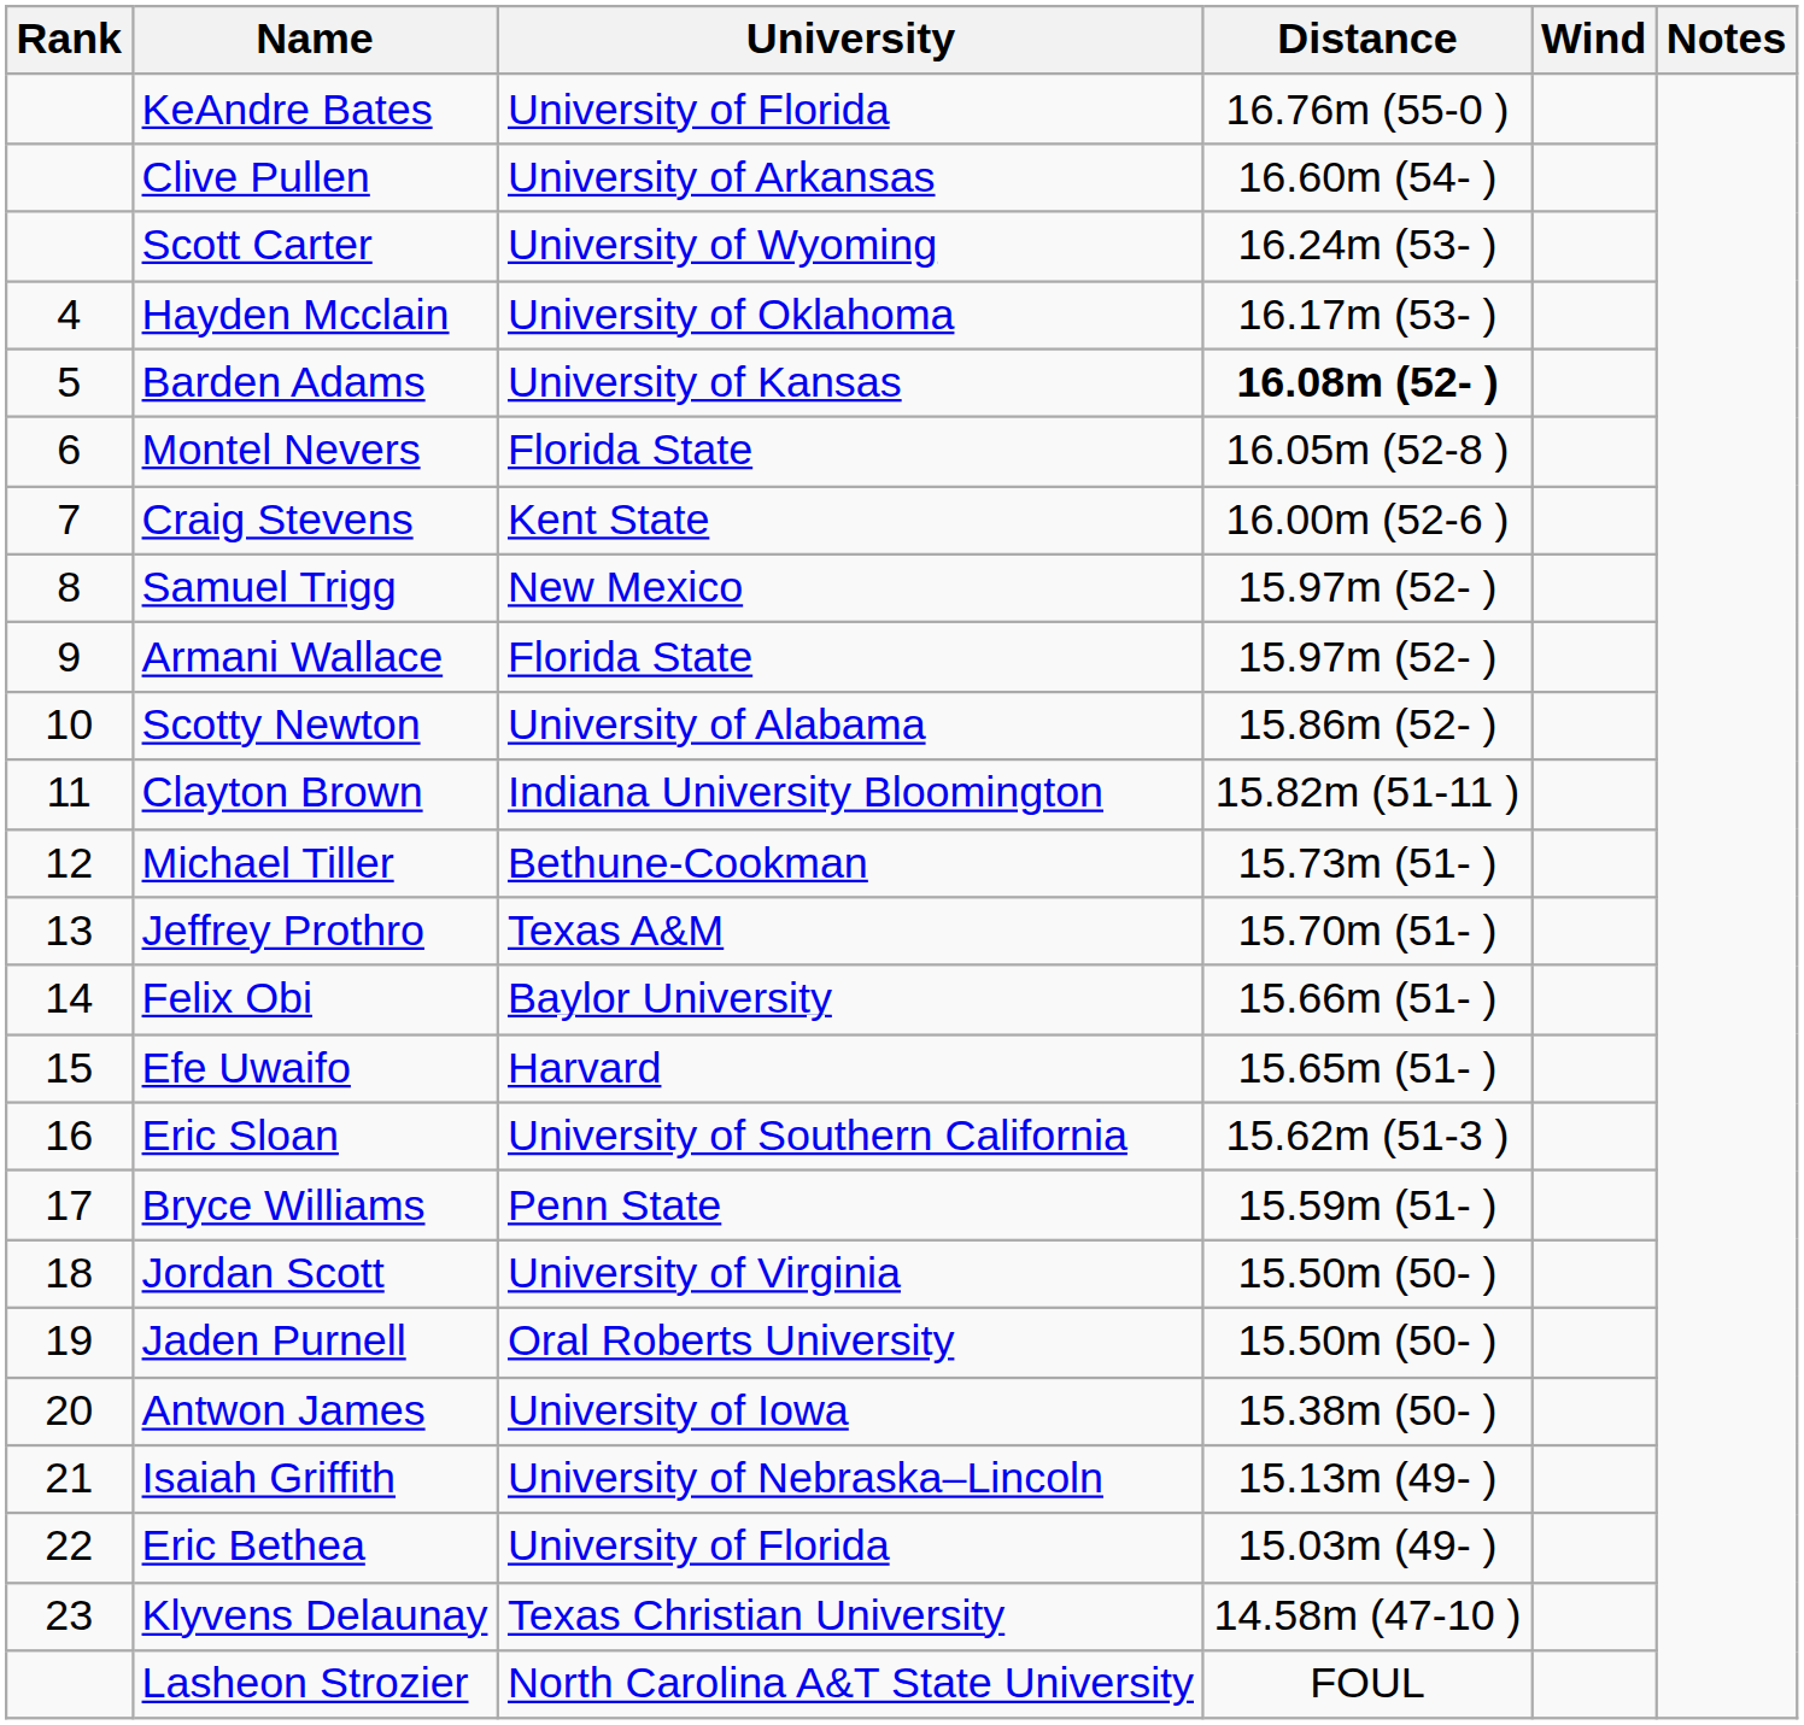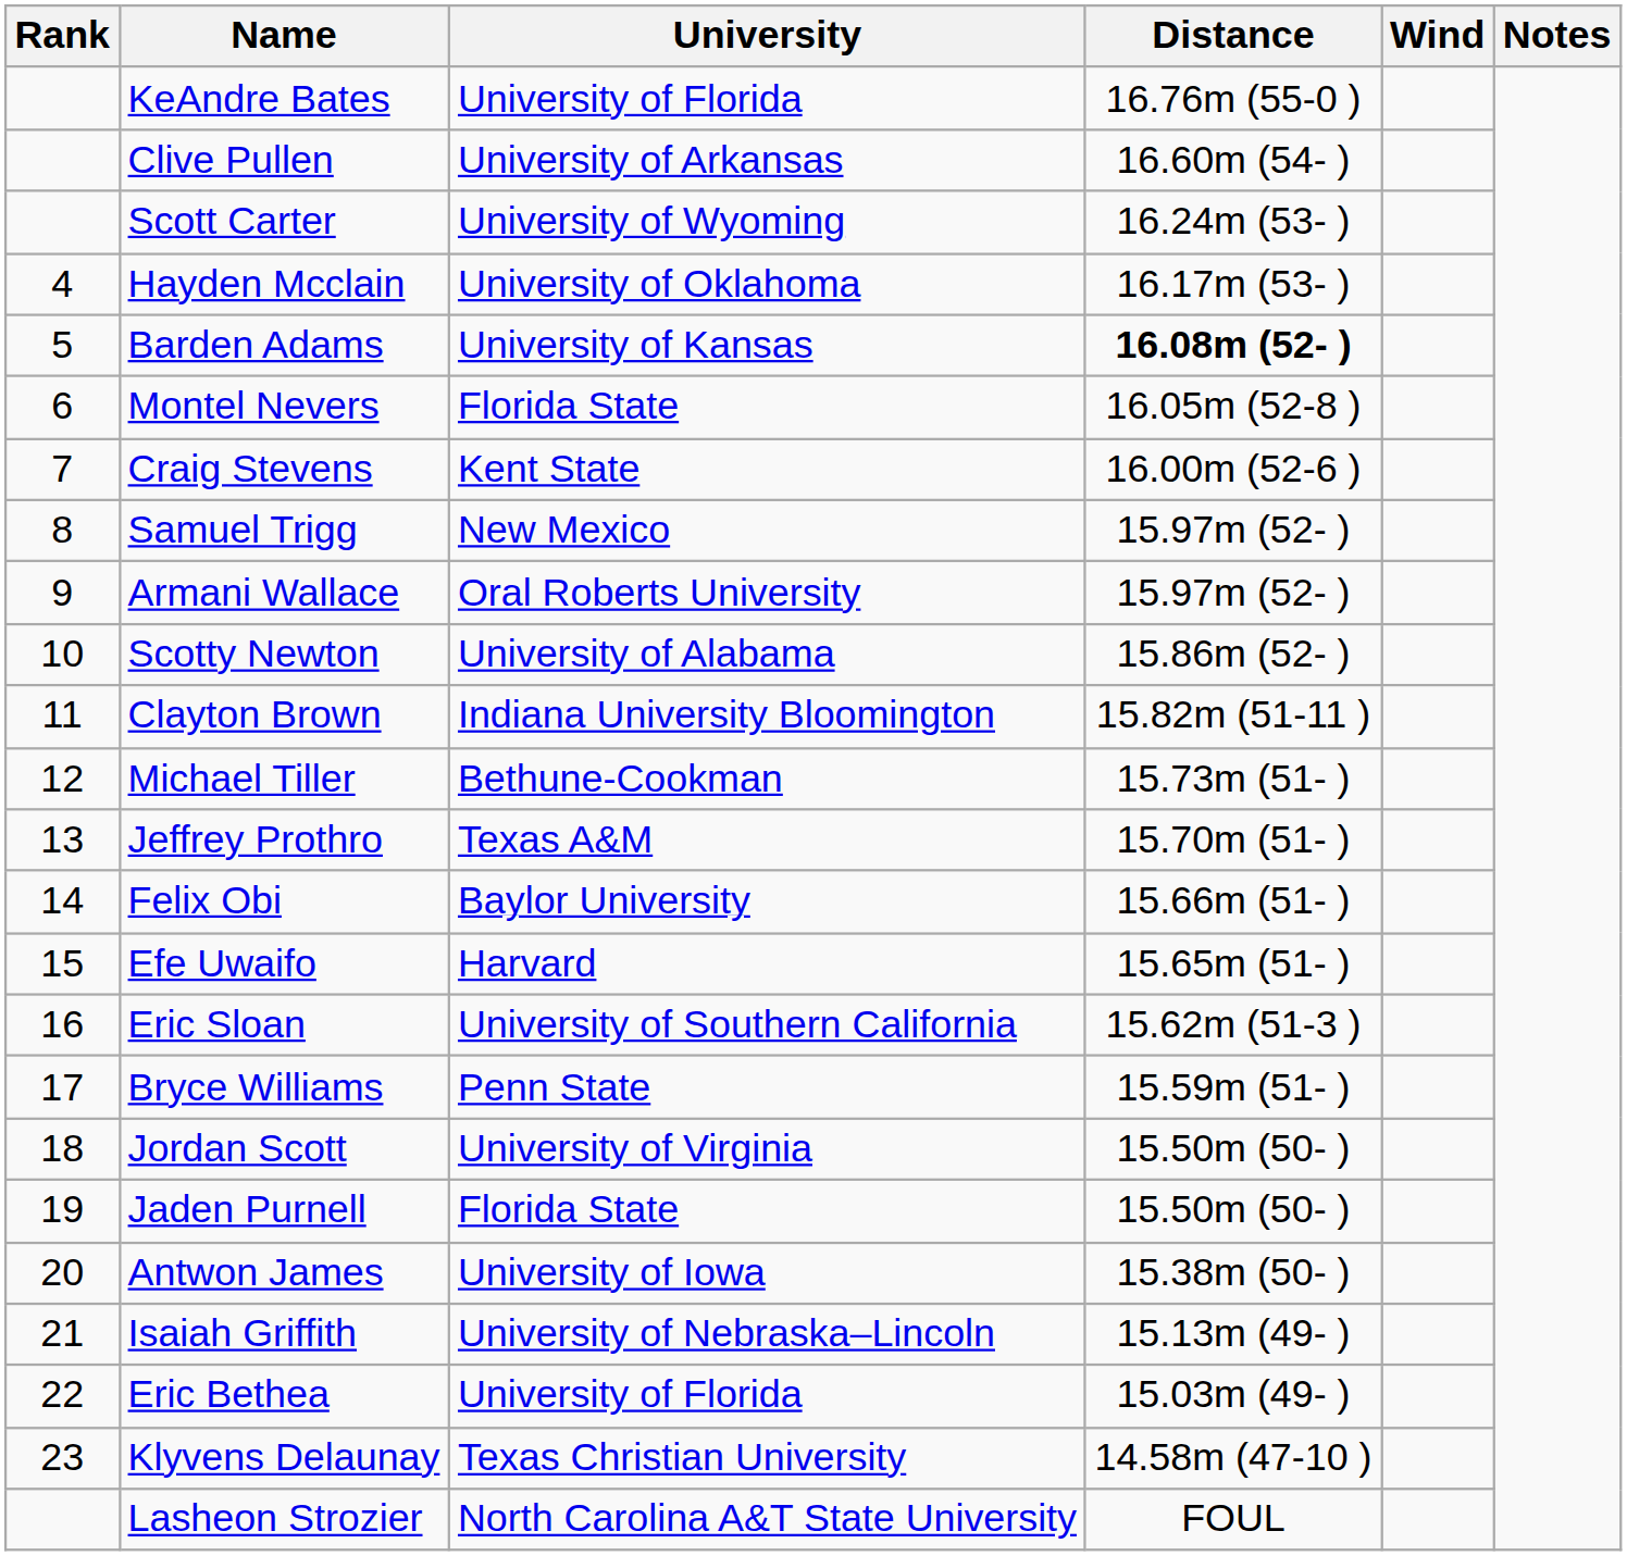Armani Wallace | University: Florida State -> Oral Roberts University
Jaden Purnell | University: Oral Roberts University -> Florida State
